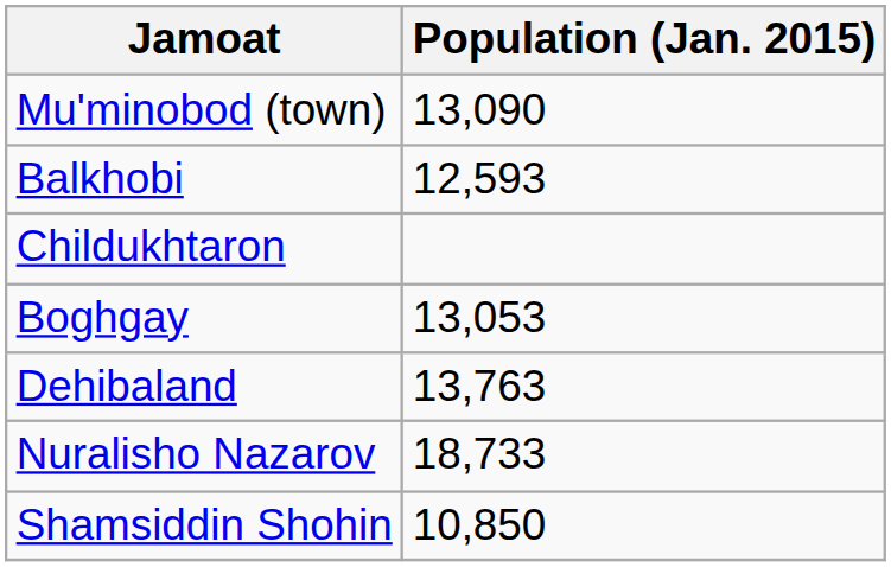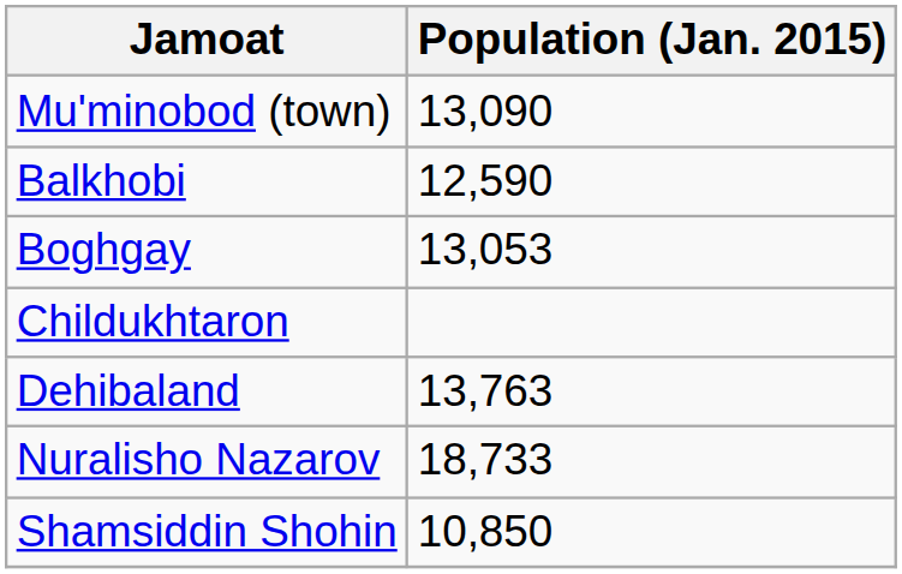Balkhobi | Population (Jan. 2015): 12,593 -> 12,590
rows swapped: Boghgay <-> Childukhtaron
